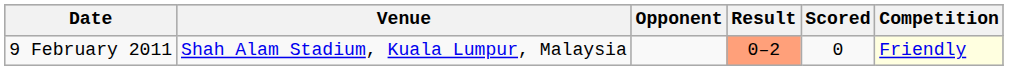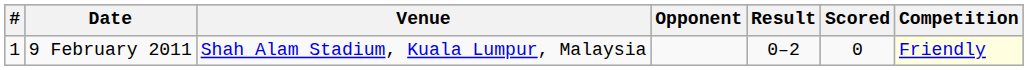+ column: # | 1
9 February 2011 | Result: lightsalmon background -> no background
